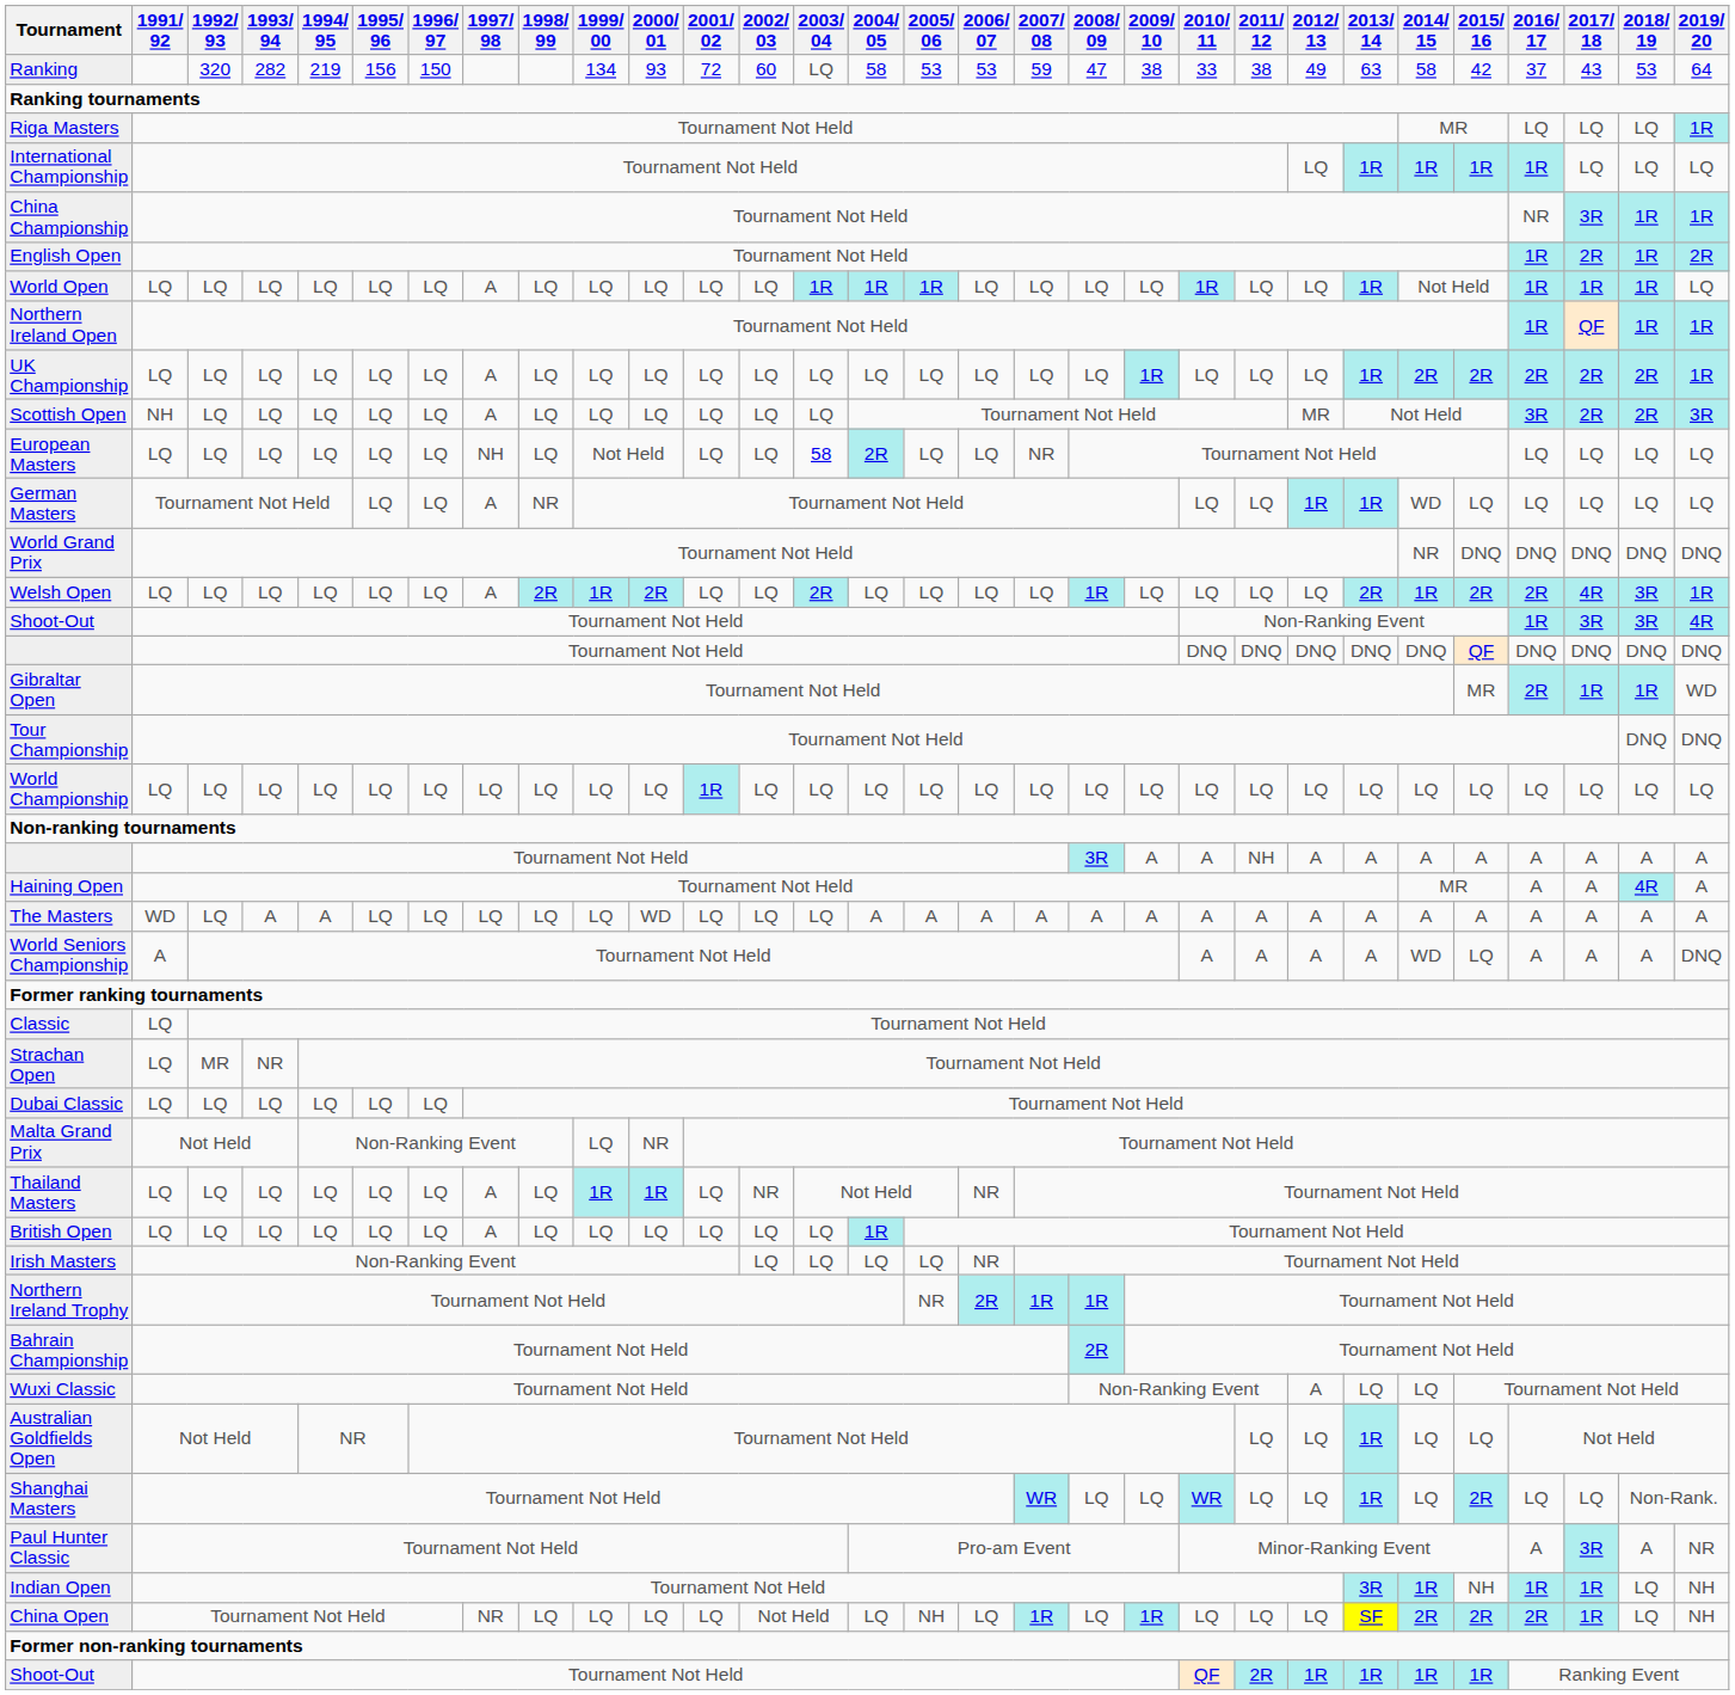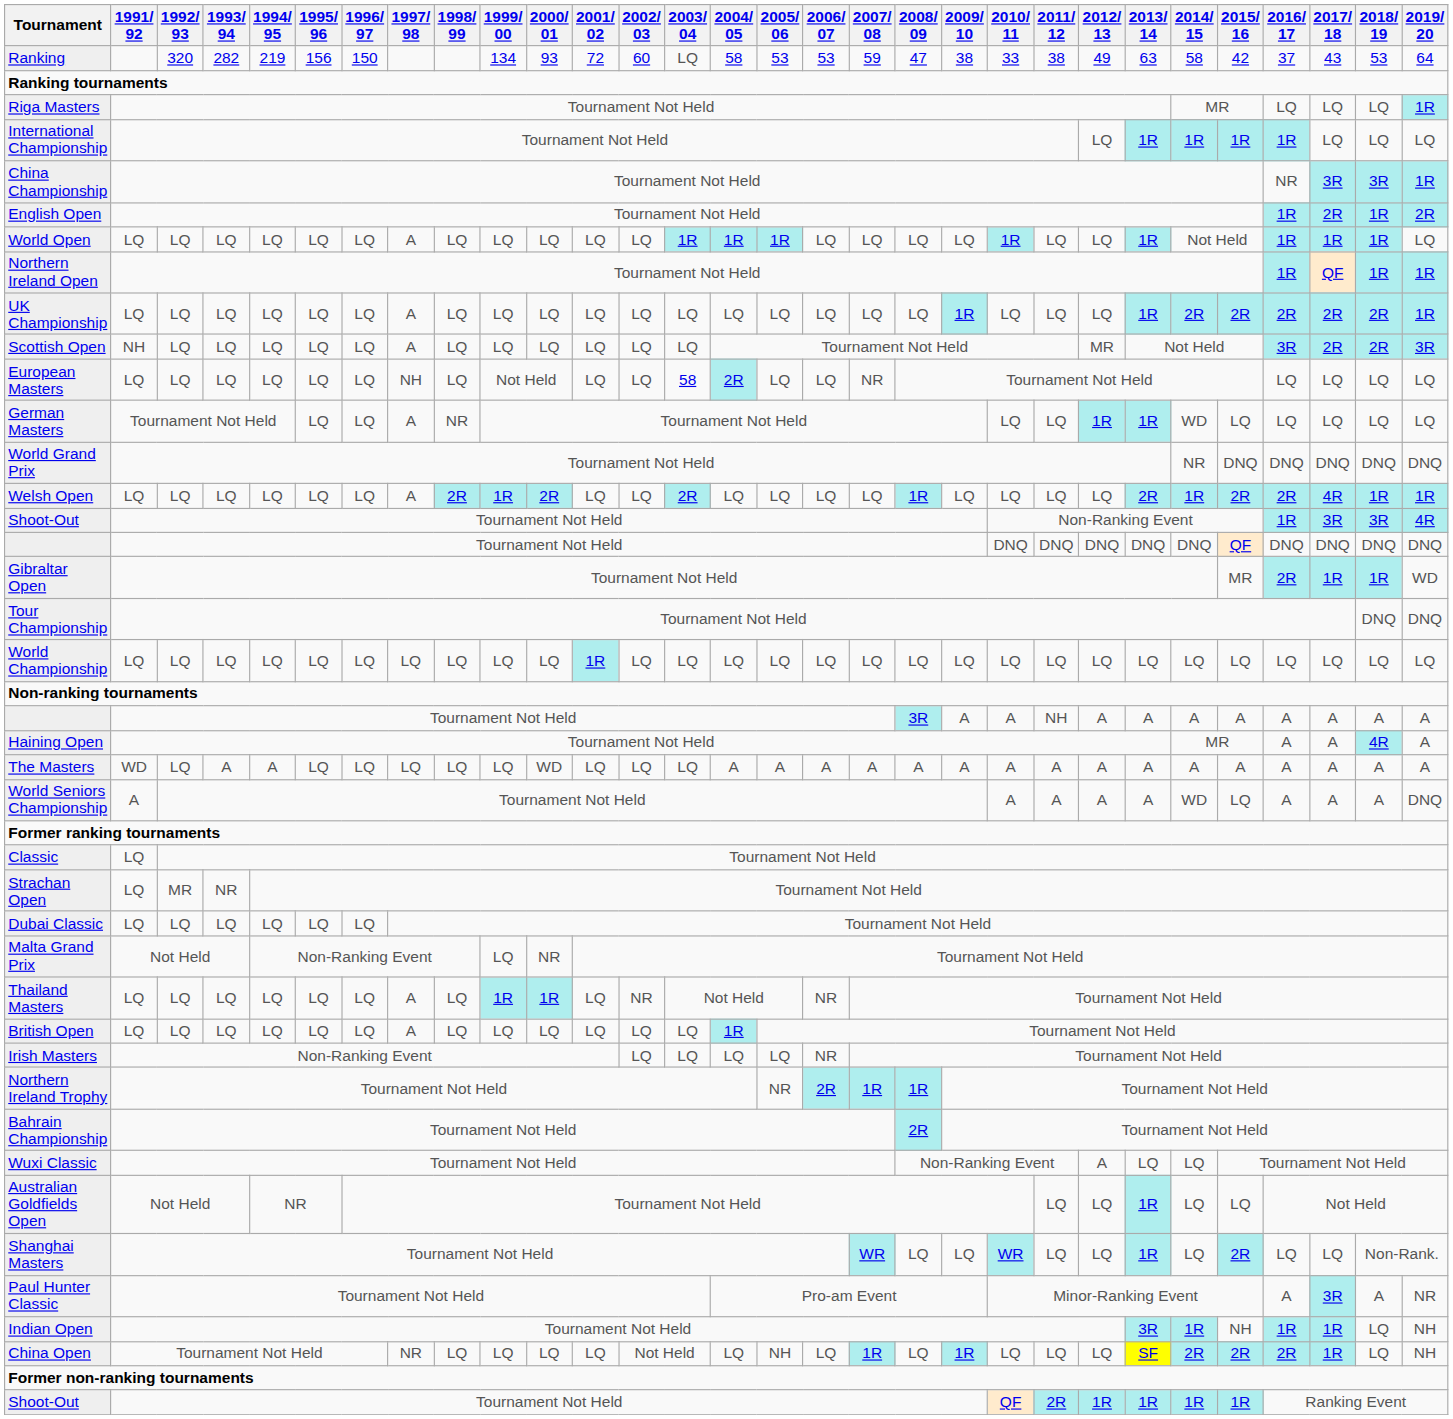China Championship | 2018/ 19: 1R -> 3R
Welsh Open | 2018/ 19: 3R -> 1R
